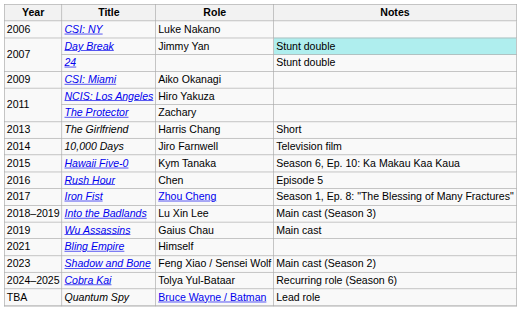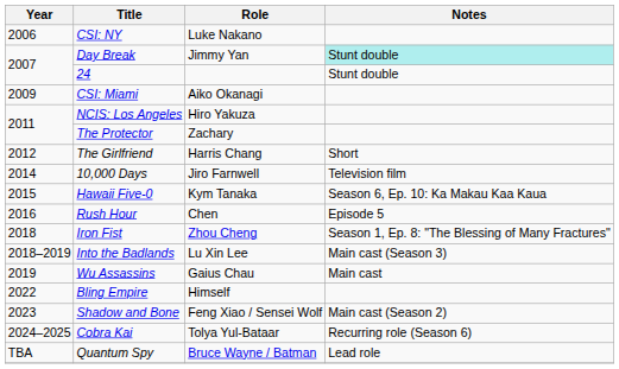The Girlfriend | Year: 2013 -> 2012
Iron Fist | Year: 2017 -> 2018
Bling Empire | Year: 2021 -> 2022
